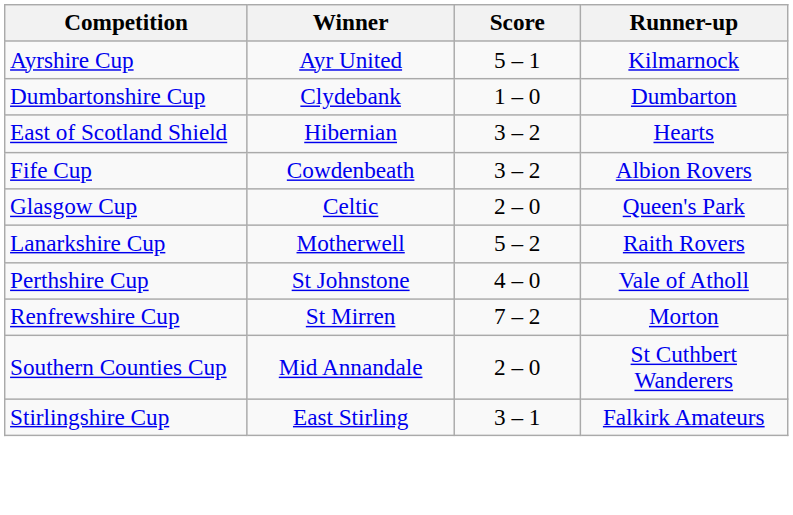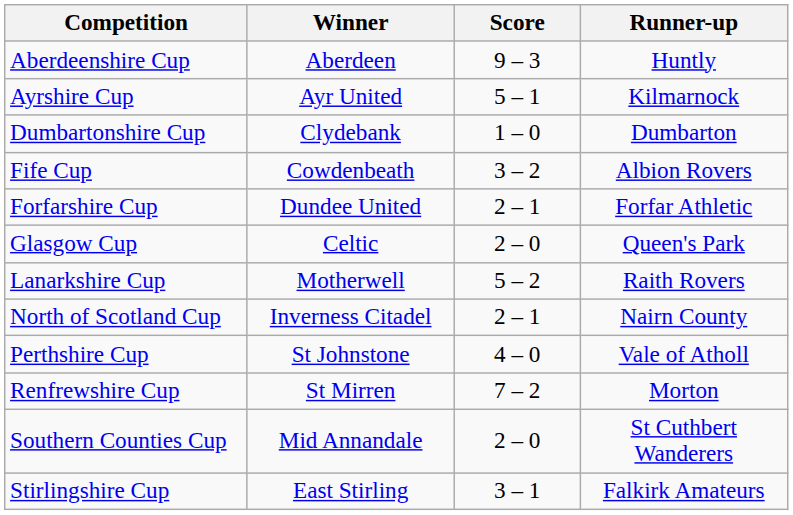+ row: Aberdeenshire Cup | Aberdeen | 9 – 3 | Huntly
- row: East of Scotland Shield | Hibernian | 3 – 2 | Hearts
+ row: Forfarshire Cup | Dundee United | 2 – 1 | Forfar Athletic
+ row: North of Scotland Cup | Inverness Citadel | 2 – 1 | Nairn County
